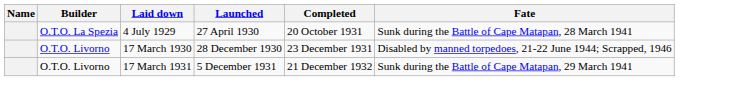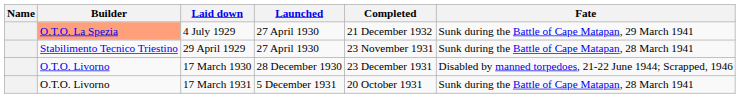4 July 1929 | Builder: no background -> lightsalmon background
4 July 1929 | Completed: 20 October 1931 -> 21 December 1932
4 July 1929 | Fate: Sunk during the Battle of Cape Matapan, 28 March 1941 -> Sunk during the Battle of Cape Matapan, 29 March 1941
+ row: Stabilimento Tecnico Triestino | 29 April 1929 | 27 April 1930 | 23 November 1931 | Sunk during the Battle of Cape Matapan, 28 March 1941
17 March 1931 | Completed: 21 December 1932 -> 20 October 1931
17 March 1931 | Fate: Sunk during the Battle of Cape Matapan, 29 March 1941 -> Sunk during the Battle of Cape Matapan, 28 March 1941
